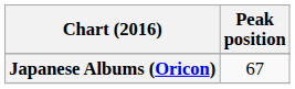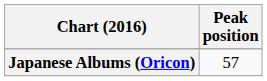Japanese Albums (Oricon) | Peak position: 67 -> 57
